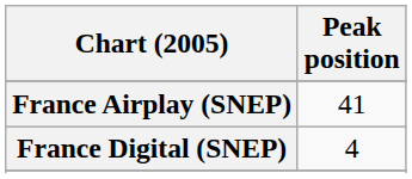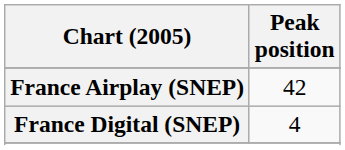France Airplay (SNEP) | Peak position: 41 -> 42
